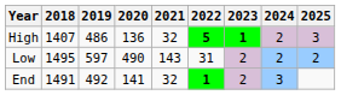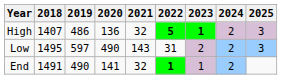Low | 2025: 2 -> 3
End | 2019: 492 -> 490
End | 2023: 2 -> 1
End | 2024: 3 -> 2
